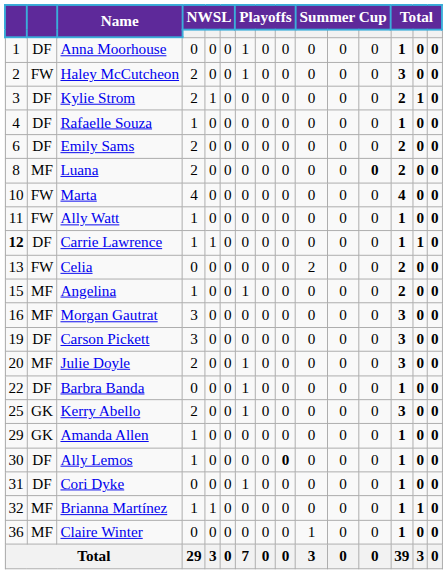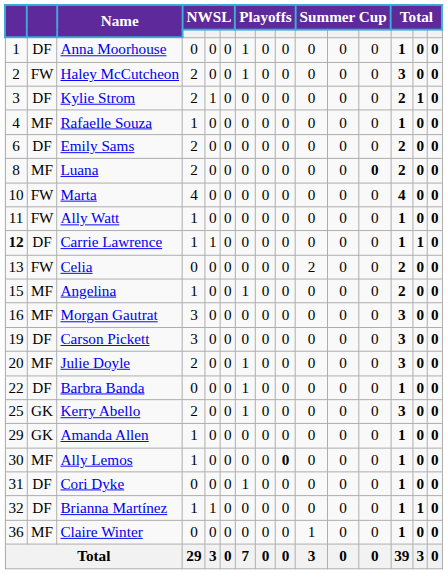Rafaelle Souza | column 2: DF -> MF
Ally Lemos | column 2: DF -> MF
Brianna Martínez | column 2: MF -> DF
